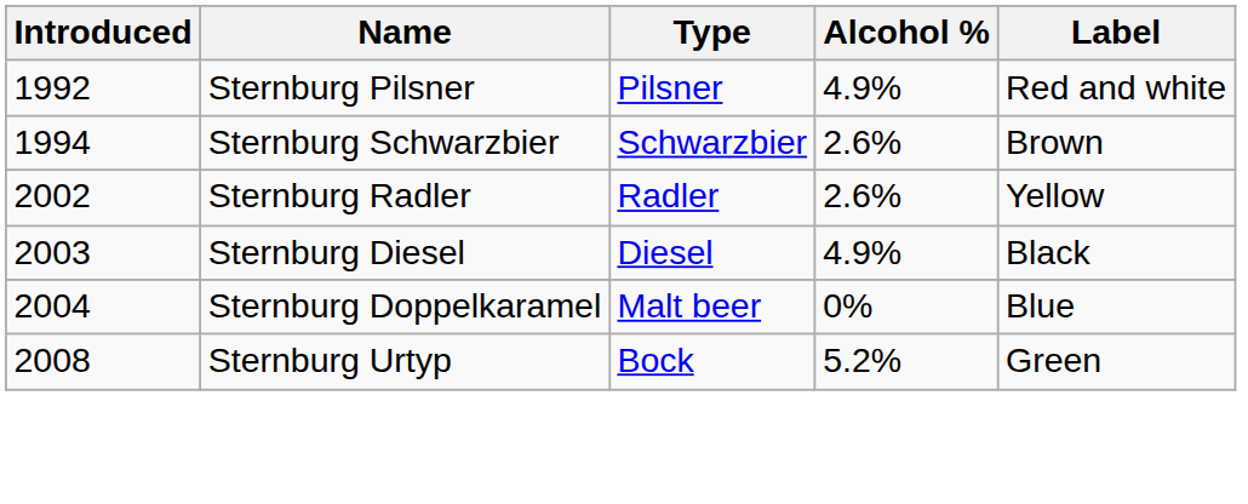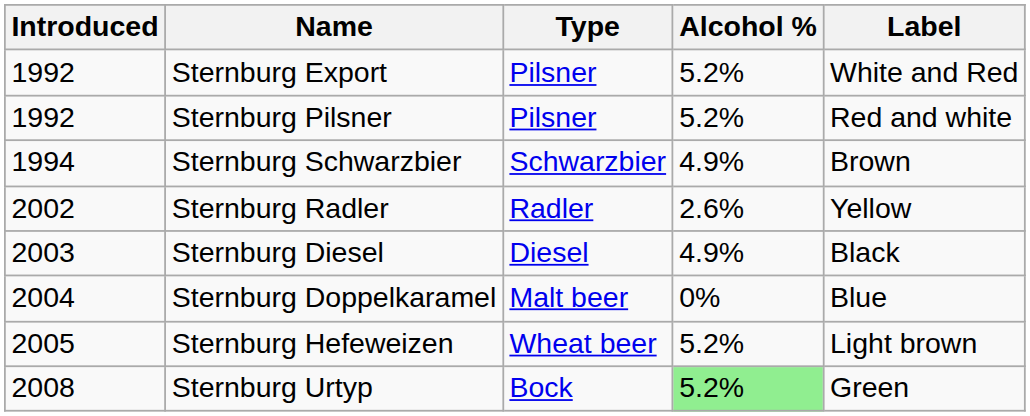+ row: 1992 | Sternburg Export | Pilsner | 5.2% | White and Red
Sternburg Pilsner | Alcohol %: 4.9% -> 5.2%
Sternburg Schwarzbier | Alcohol %: 2.6% -> 4.9%
+ row: 2005 | Sternburg Hefeweizen | Wheat beer | 5.2% | Light brown
Sternburg Urtyp | Alcohol %: no background -> lightgreen background
